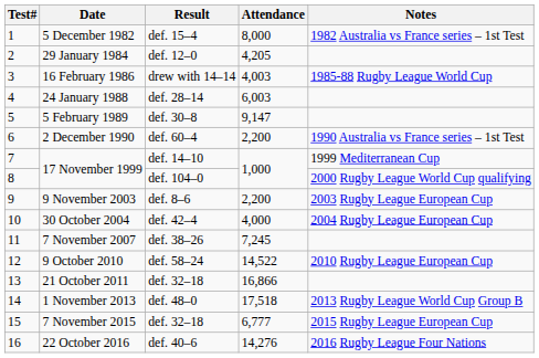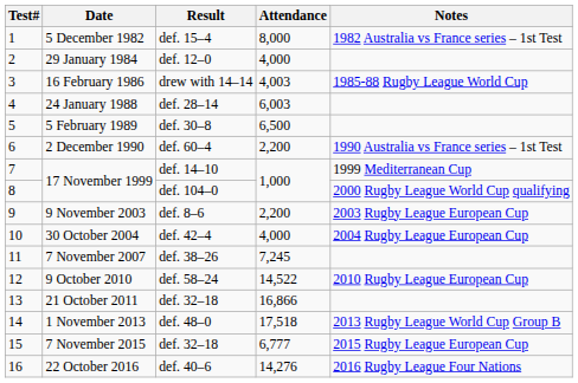29 January 1984 | Attendance: 4,205 -> 4,000
5 February 1989 | Attendance: 9,147 -> 6,500
